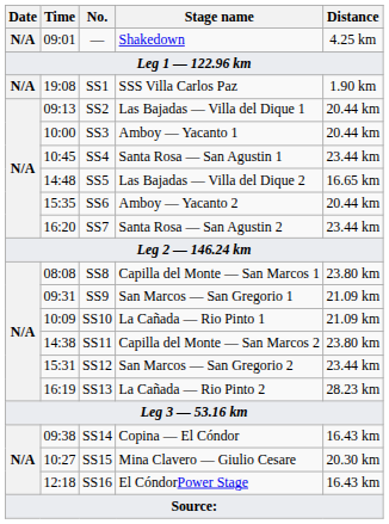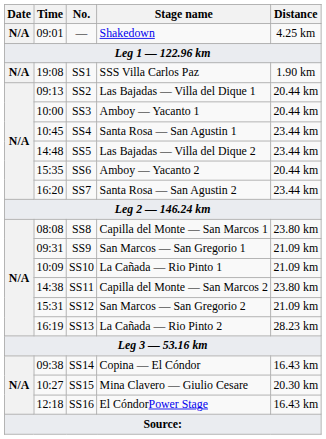SS5 | Distance: 16.65 km -> 23.44 km
SS12 | Distance: 23.44 km -> 21.09 km
